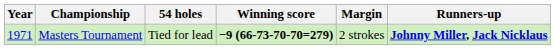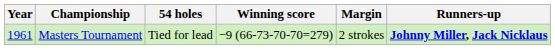Masters Tournament | Year: 1971 -> 1961
Masters Tournament | Winning score: bold -> normal
